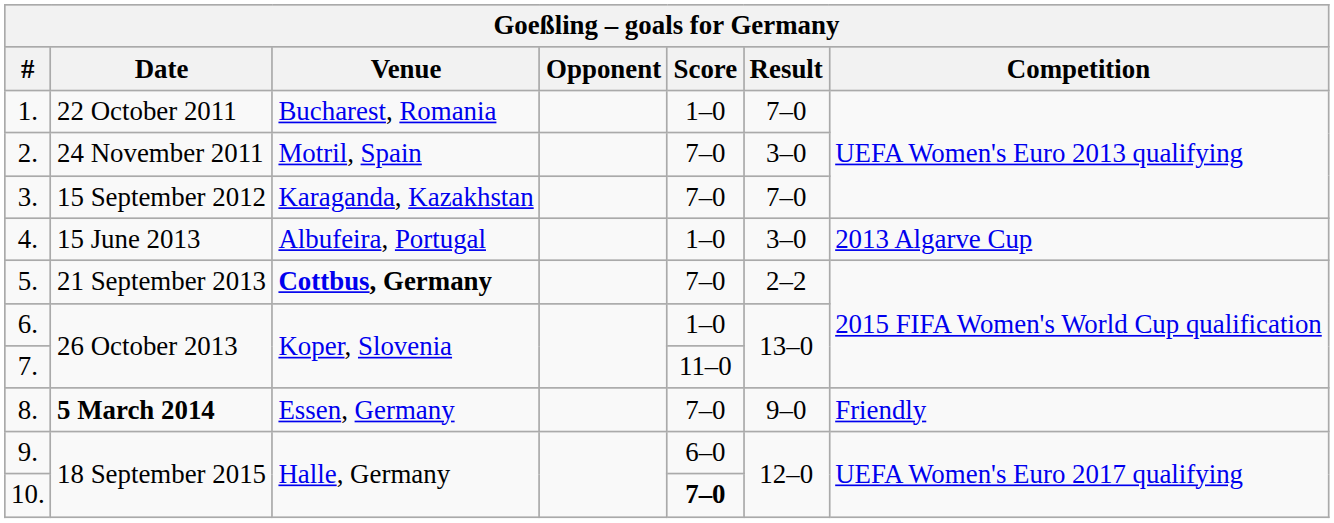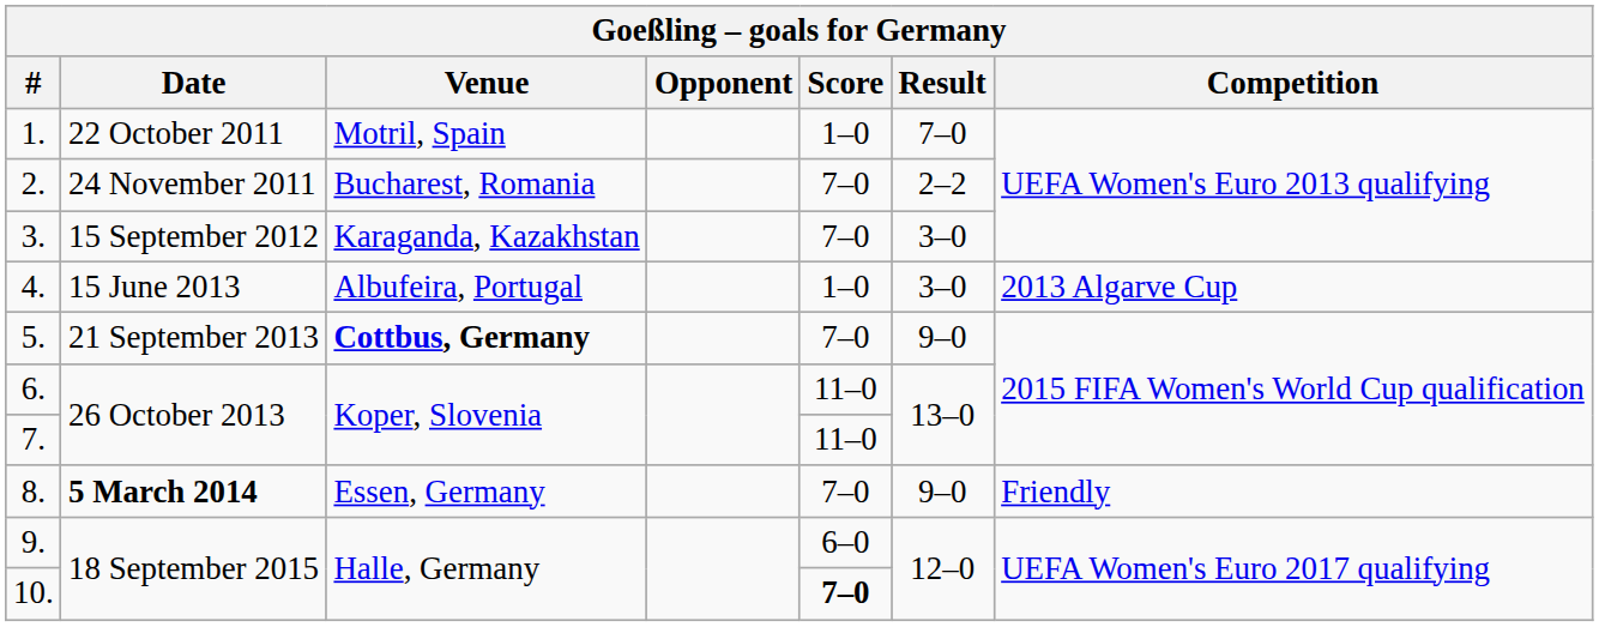1. | Venue: Bucharest, Romania -> Motril, Spain
2. | Venue: Motril, Spain -> Bucharest, Romania
2. | Result: 3–0 -> 2–2
3. | Result: 7–0 -> 3–0
5. | Result: 2–2 -> 9–0
6. | Score: 1–0 -> 11–0
